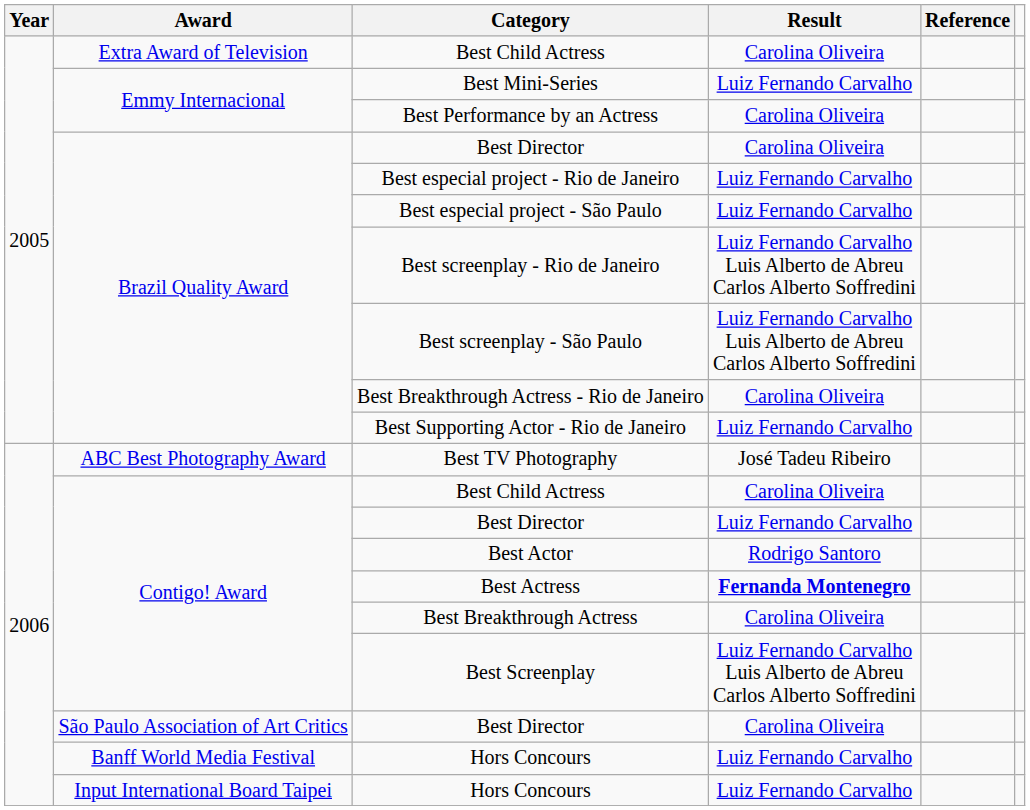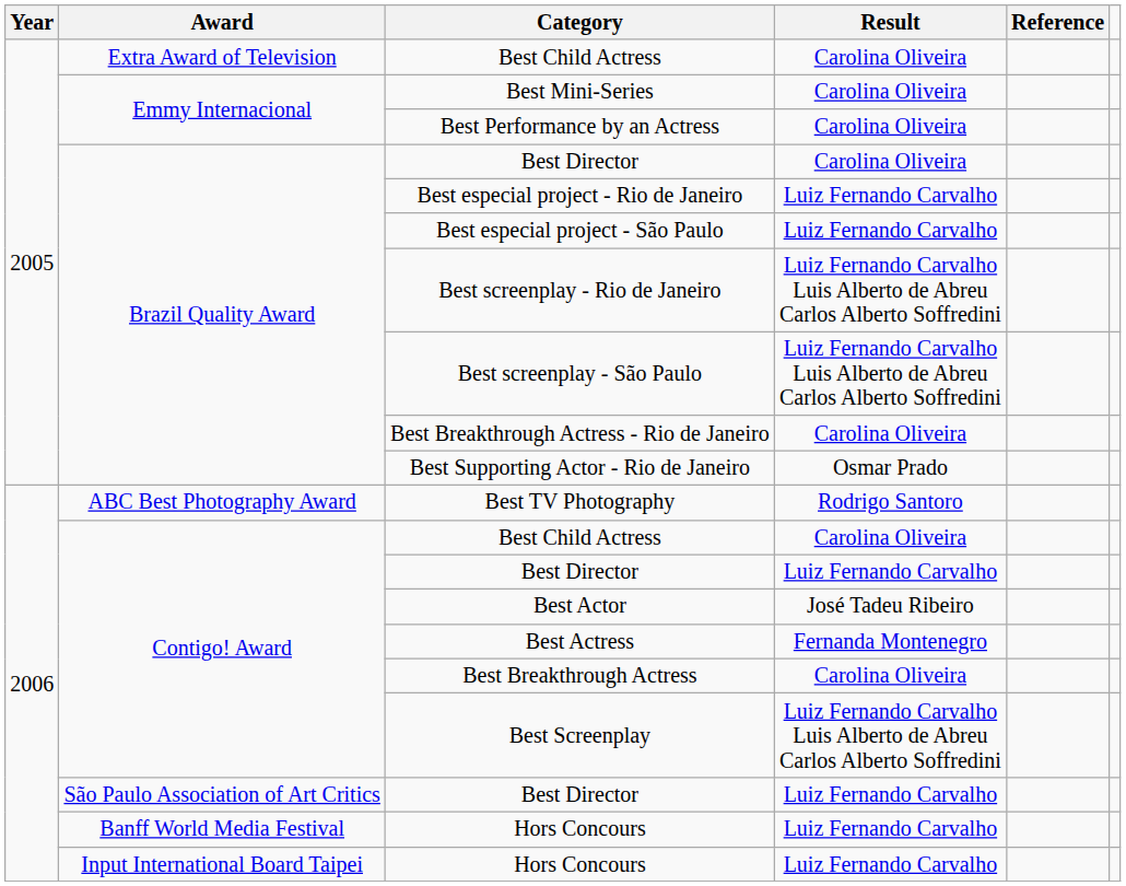Best Mini-Series | Result: Luiz Fernando Carvalho -> Carolina Oliveira
Best Supporting Actor - Rio de Janeiro | Result: Luiz Fernando Carvalho -> Osmar Prado
Best TV Photography | Result: José Tadeu Ribeiro -> Rodrigo Santoro
Best Actor | Result: Rodrigo Santoro -> José Tadeu Ribeiro
Best Actress | Result: bold -> normal
São Paulo Association of Art Critics / Best Director | Result: Carolina Oliveira -> Luiz Fernando Carvalho
